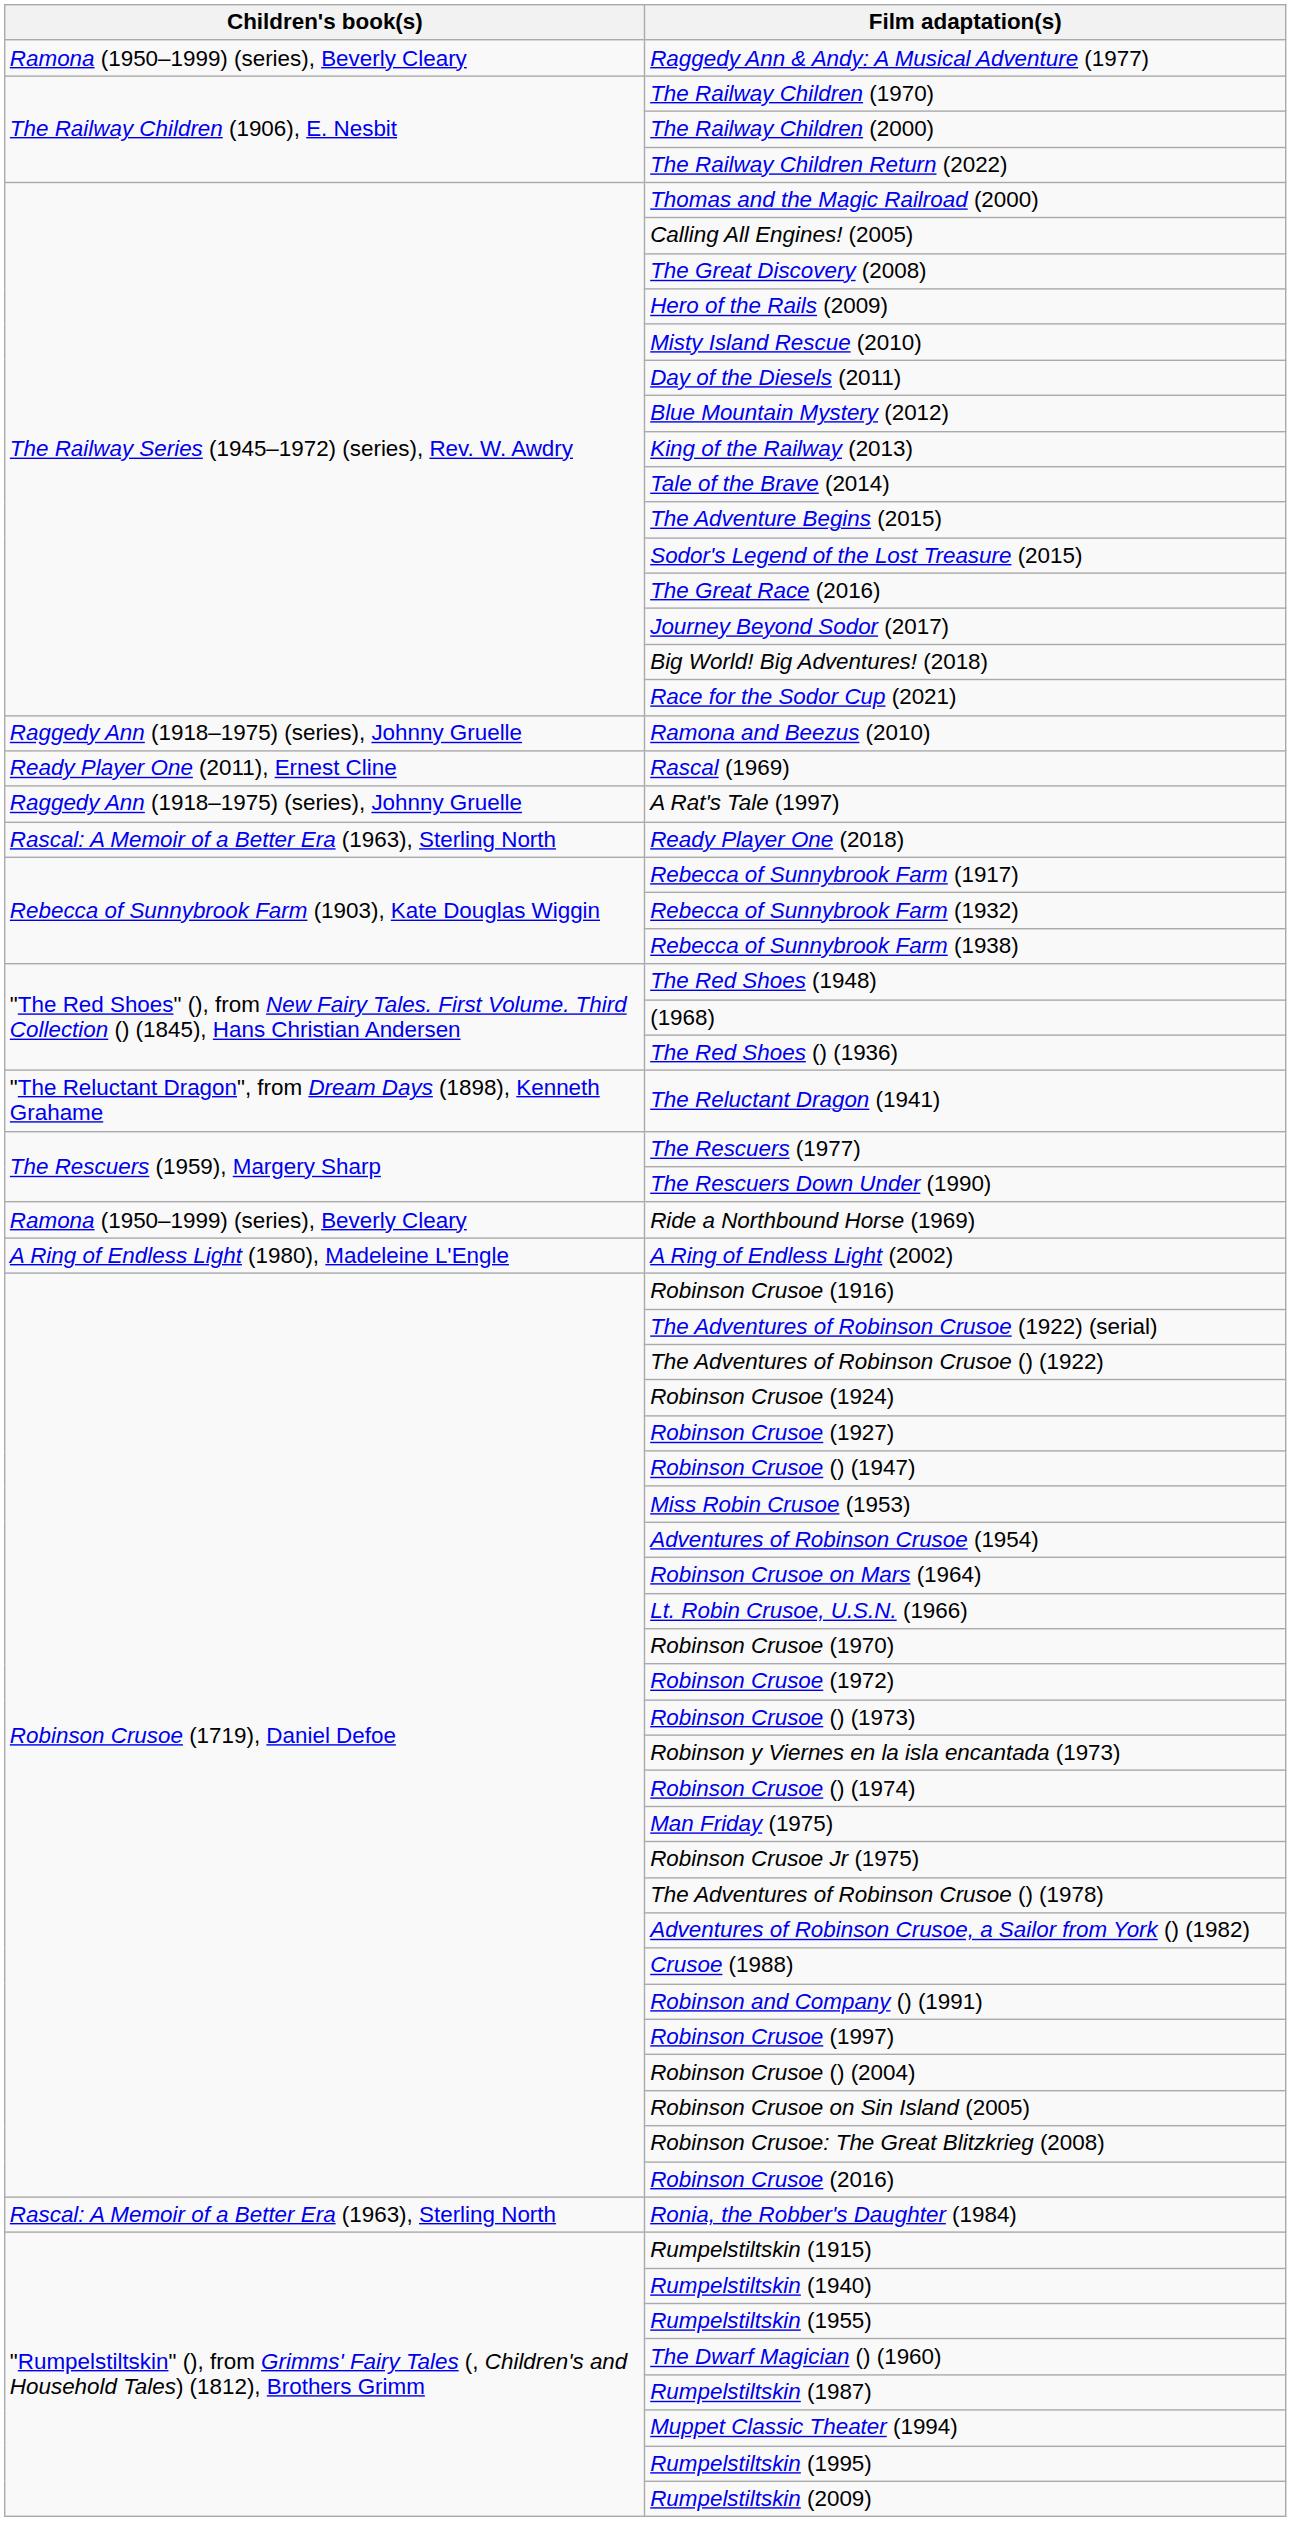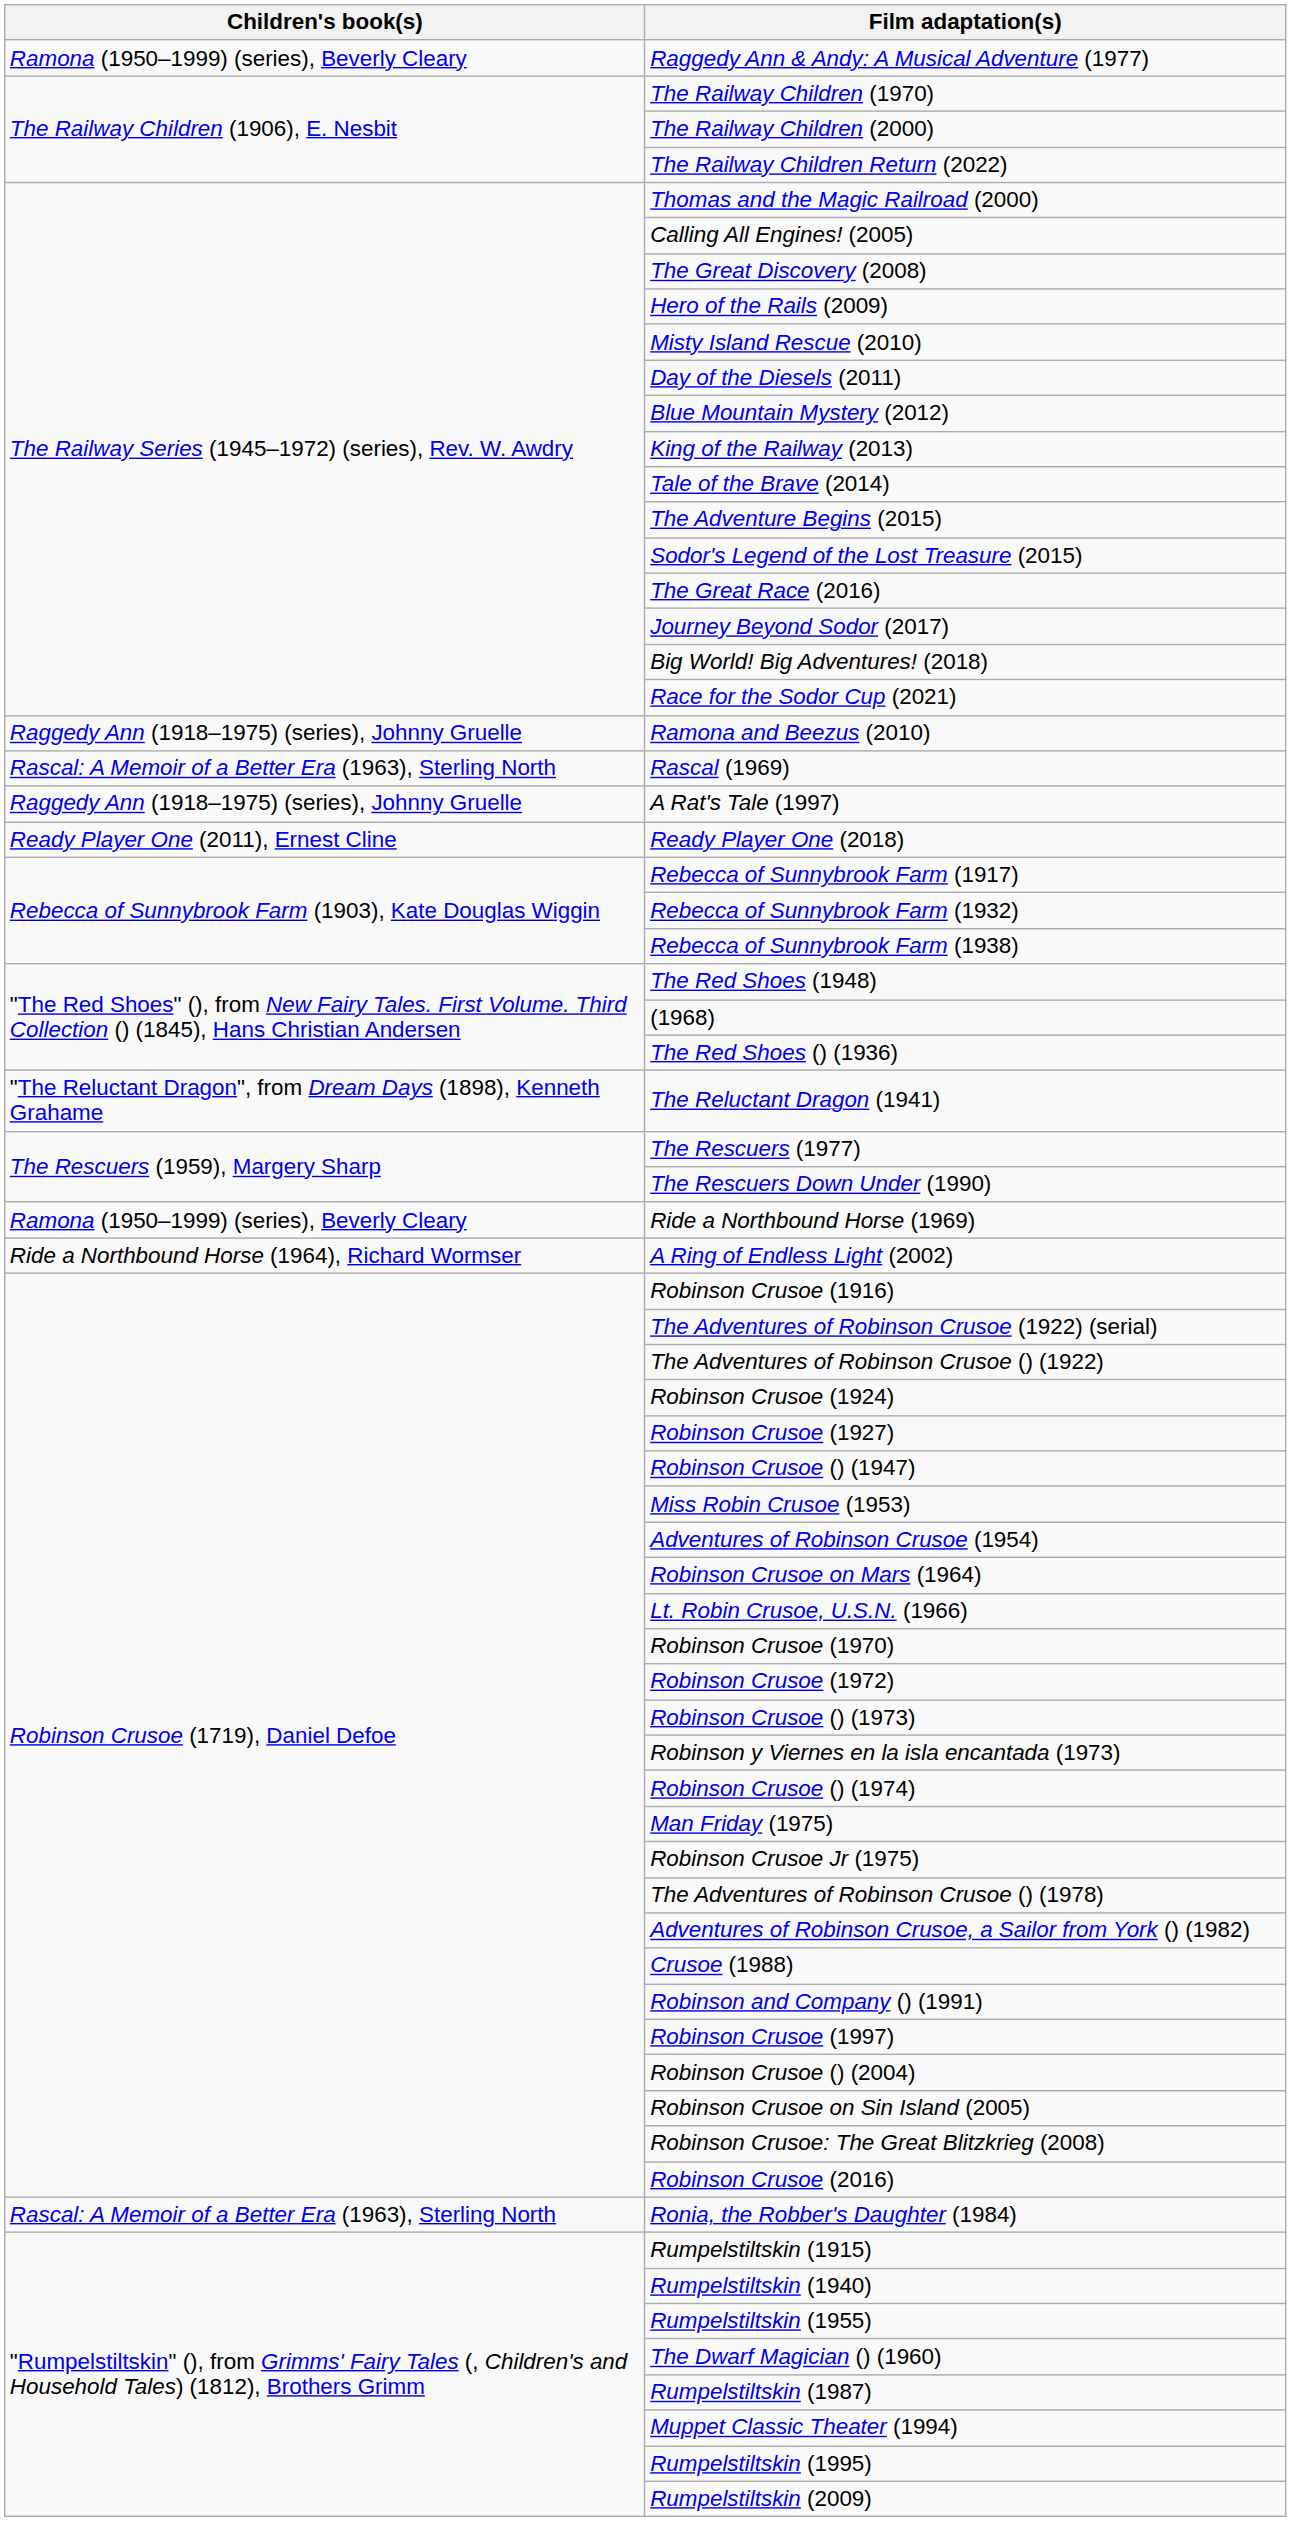Rascal (1969) | Children's book(s): Ready Player One (2011), Ernest Cline -> Rascal: A Memoir of a Better Era (1963), Sterling North
Ready Player One (2018) | Children's book(s): Rascal: A Memoir of a Better Era (1963), Sterling North -> Ready Player One (2011), Ernest Cline
A Ring of Endless Light (2002) | Children's book(s): A Ring of Endless Light (1980), Madeleine L'Engle -> Ride a Northbound Horse (1964), Richard Wormser
